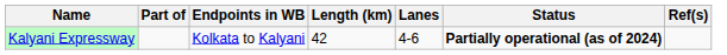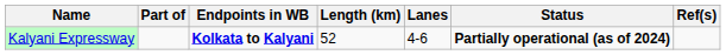Kalyani Expressway | Endpoints in WB: normal -> bold
Kalyani Expressway | Length (km): 42 -> 52
